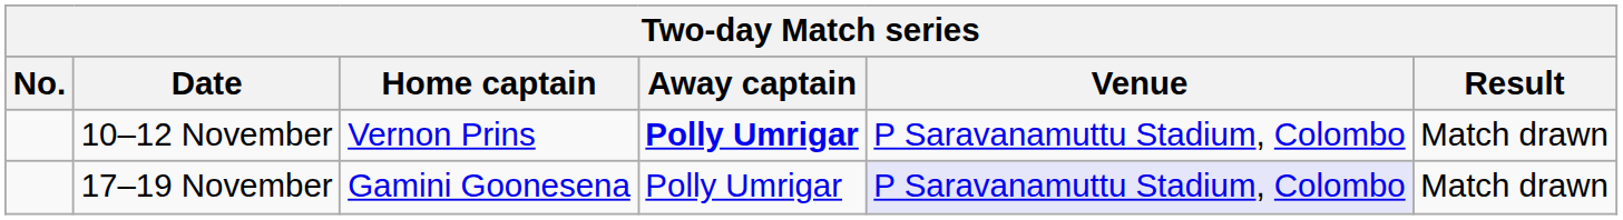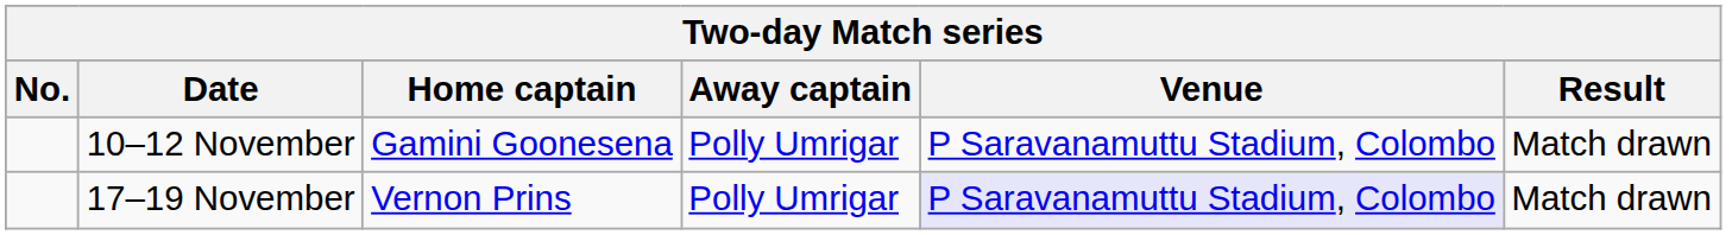10–12 November | Home captain: Vernon Prins -> Gamini Goonesena
10–12 November | Away captain: bold -> normal
17–19 November | Home captain: Gamini Goonesena -> Vernon Prins
